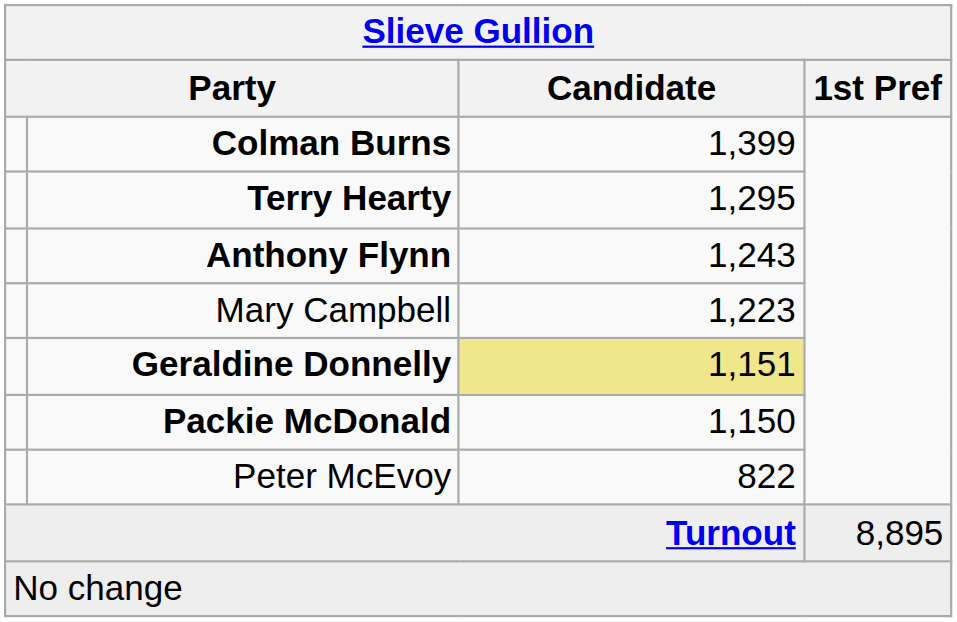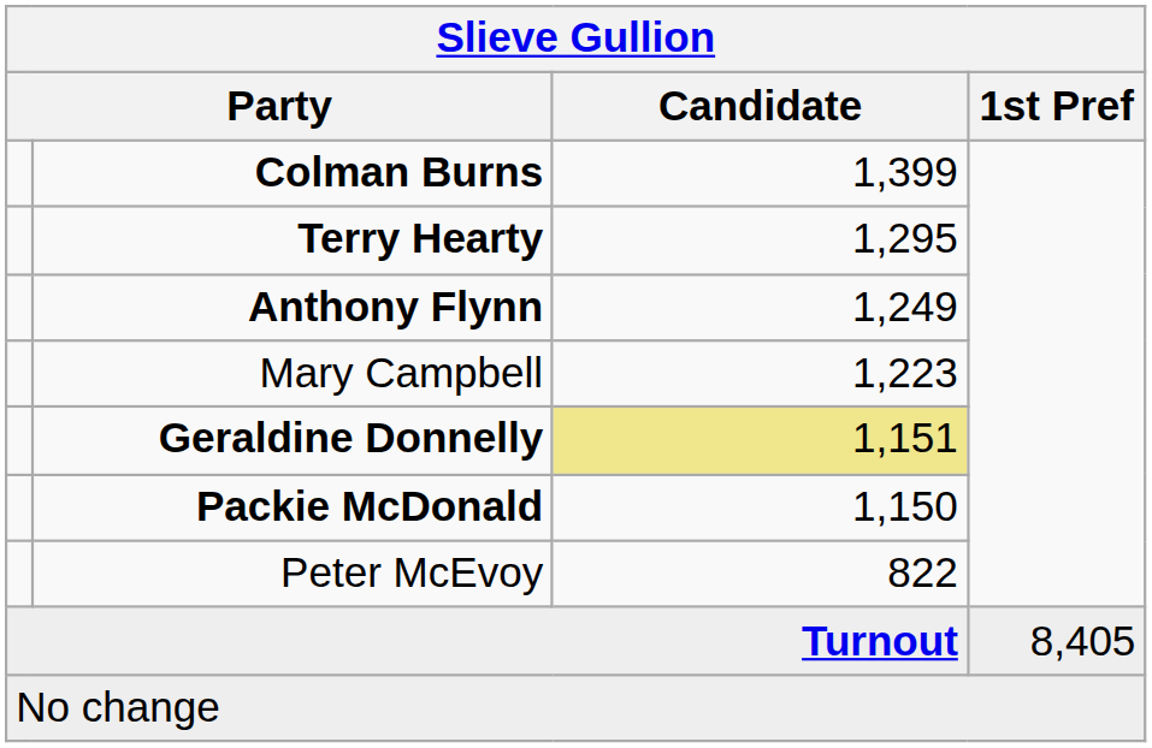Anthony Flynn | Candidate: 1,243 -> 1,249
Turnout | 1st Pref: 8,895 -> 8,405
